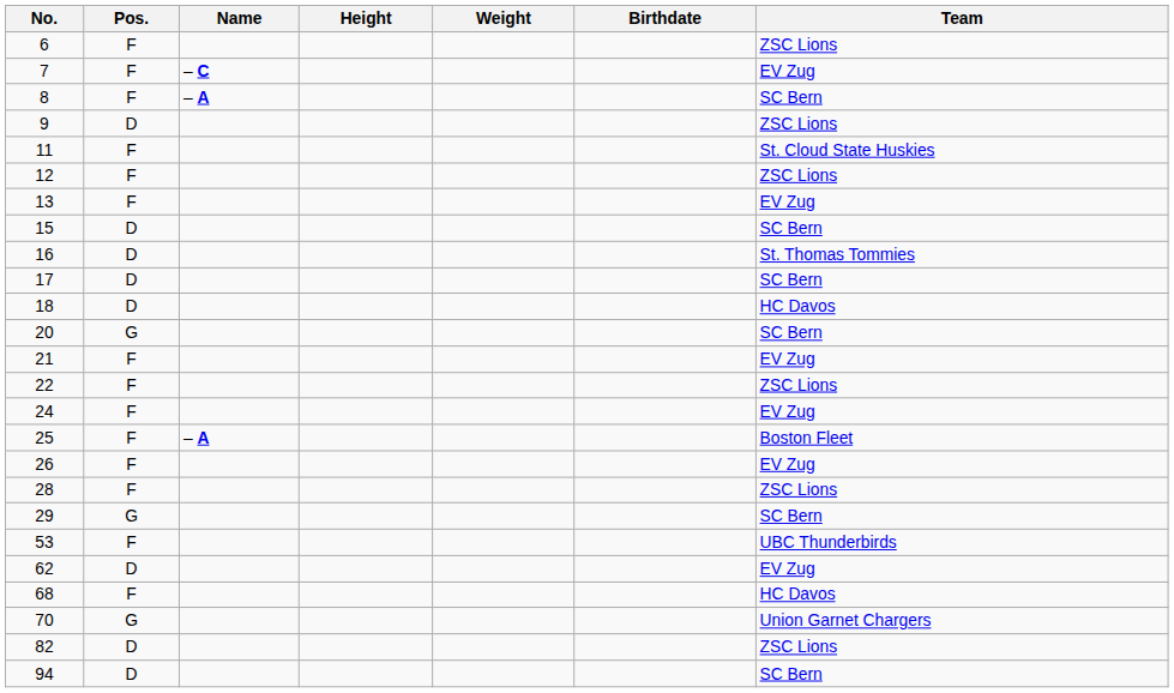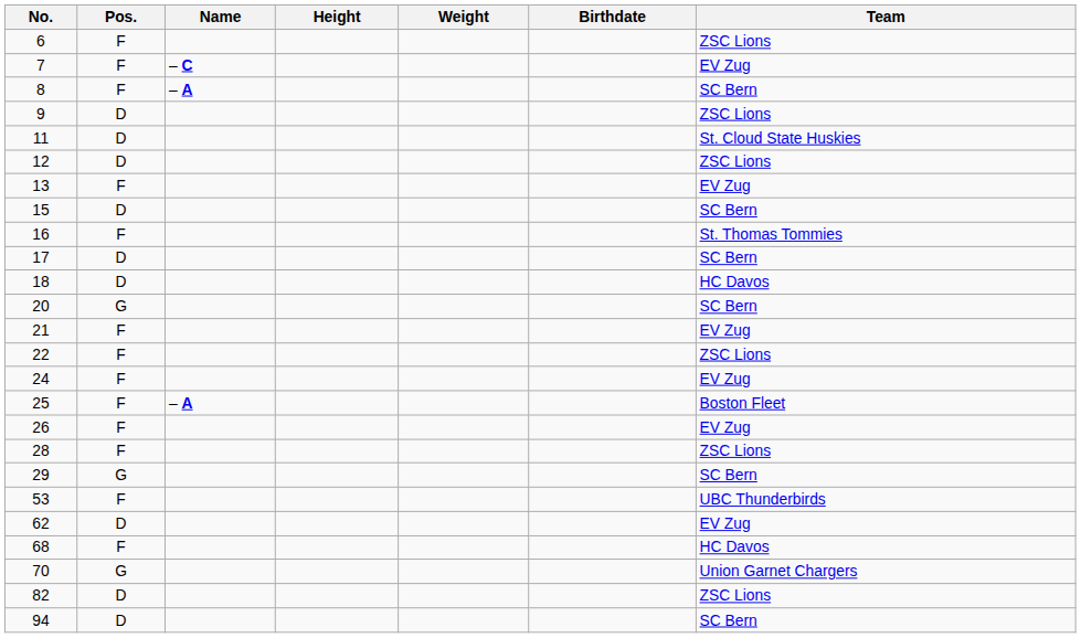11 | Pos.: F -> D
12 | Pos.: F -> D
16 | Pos.: D -> F
